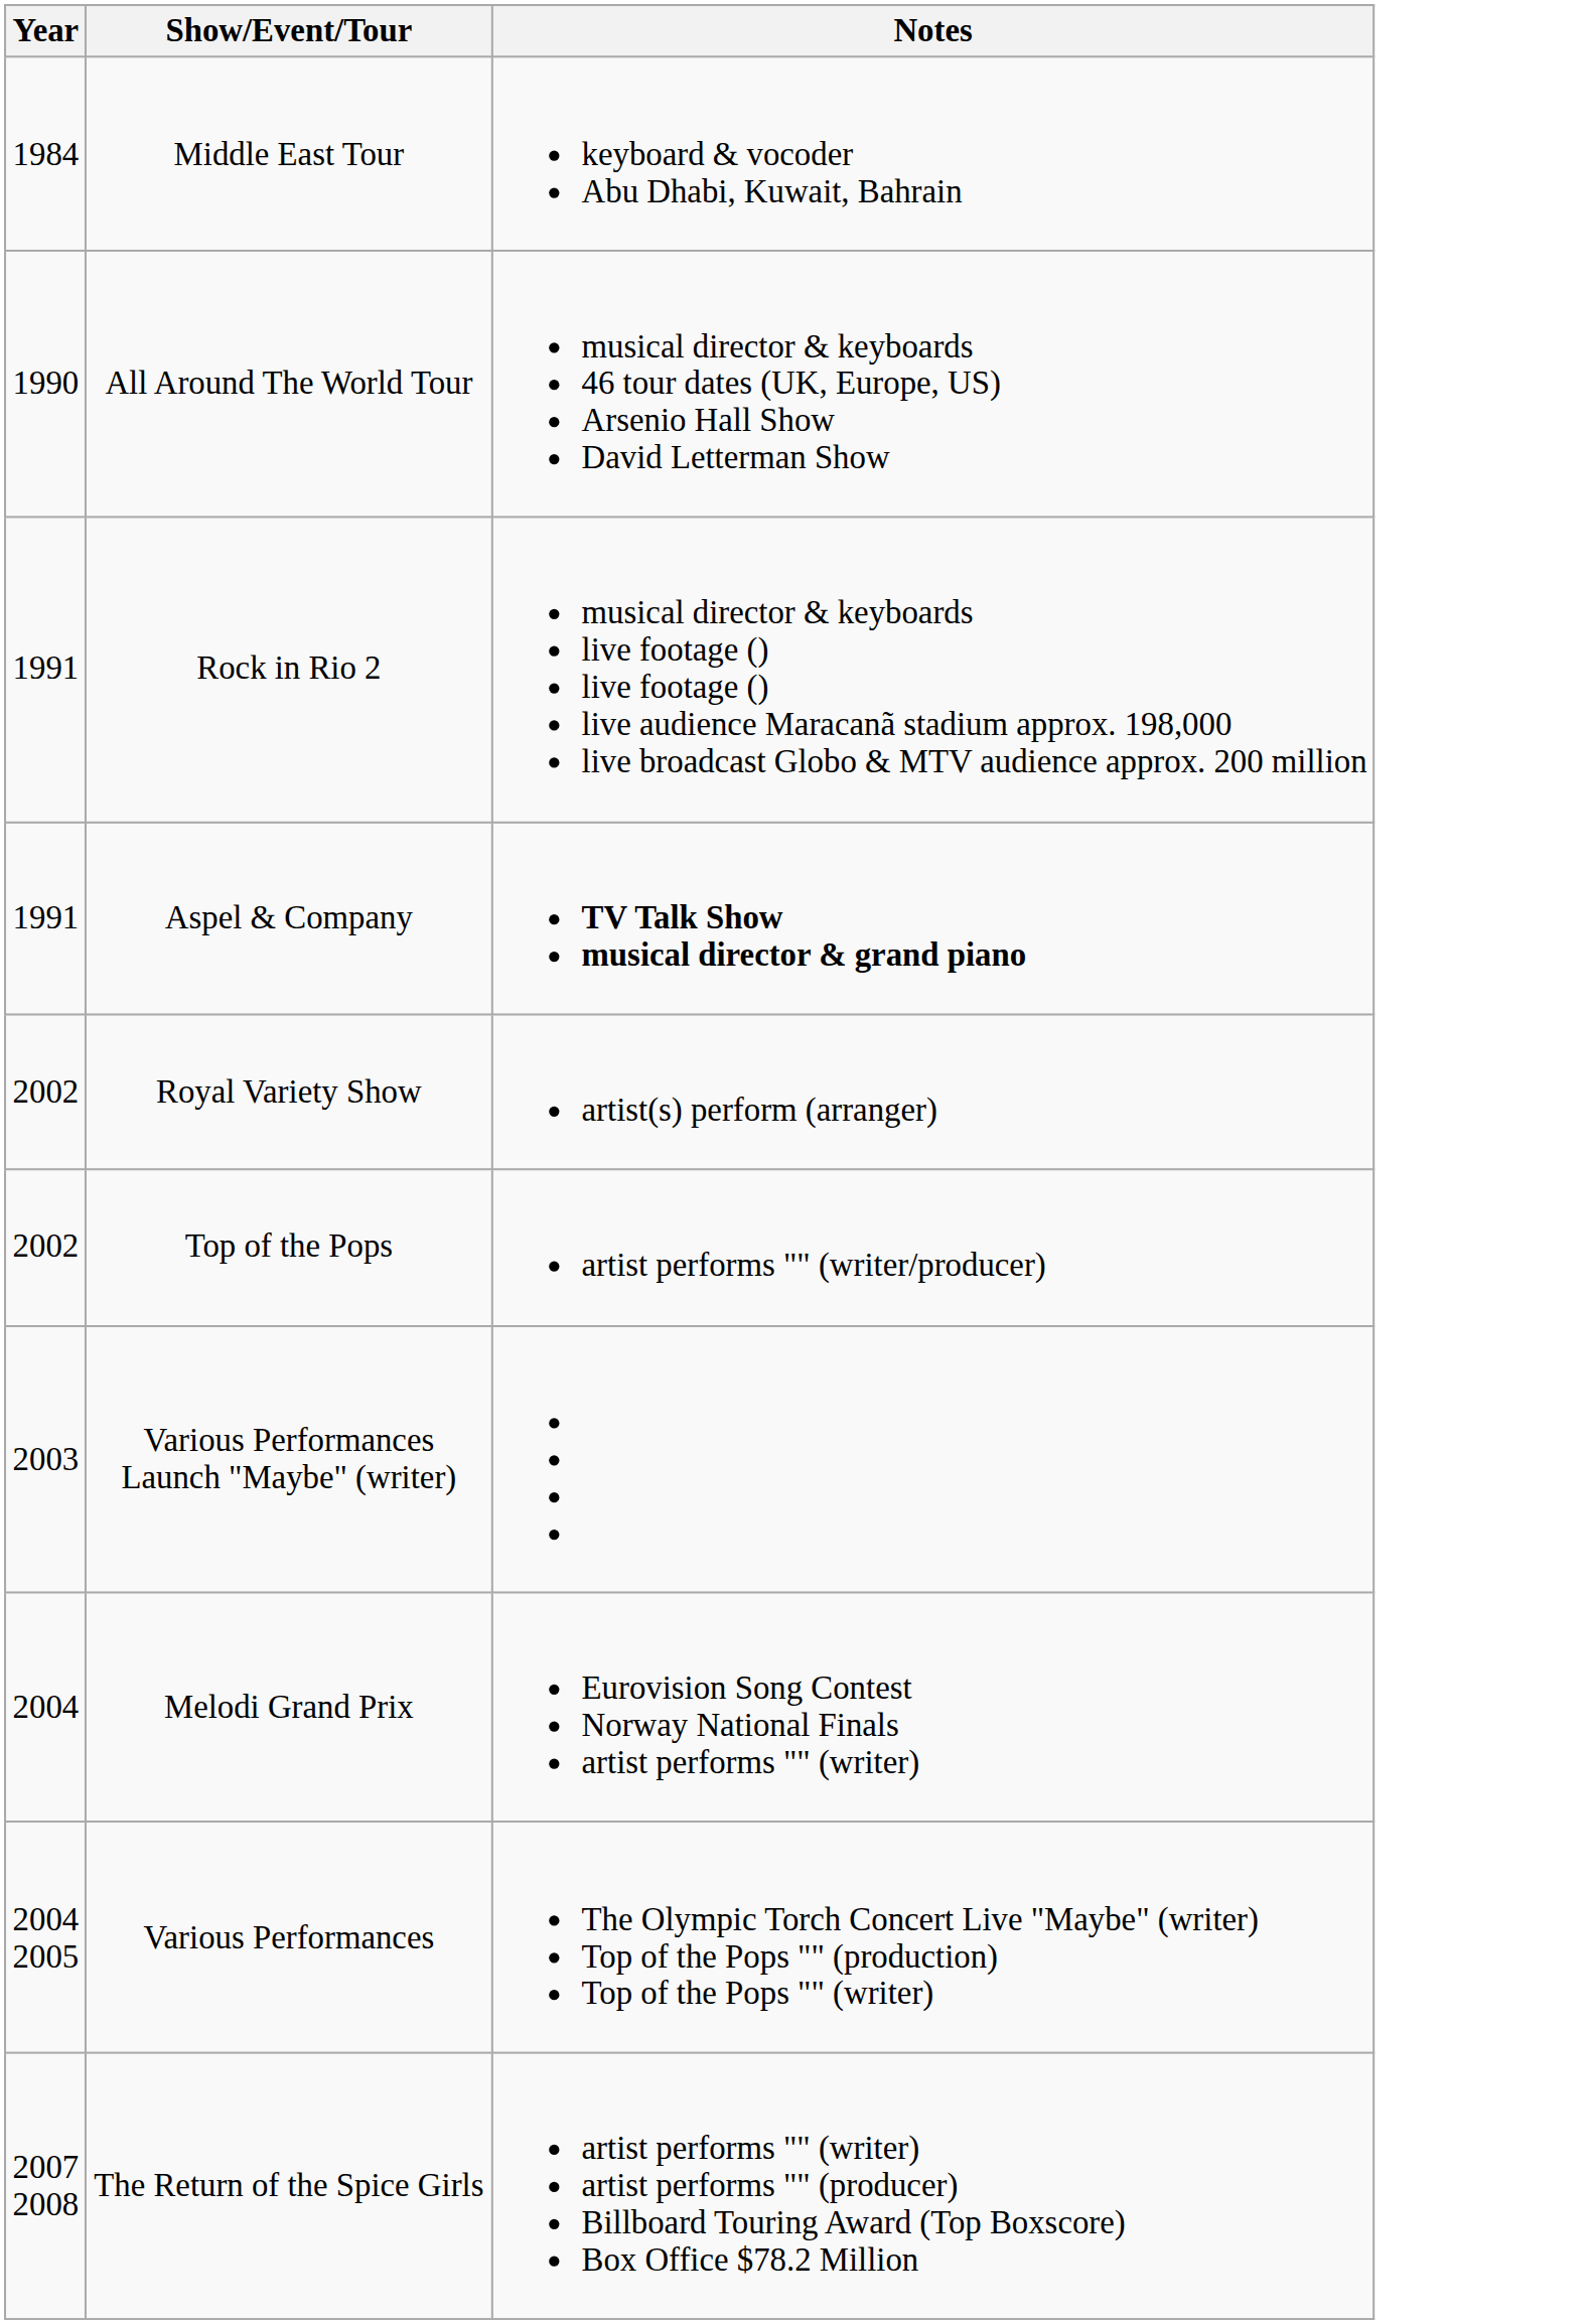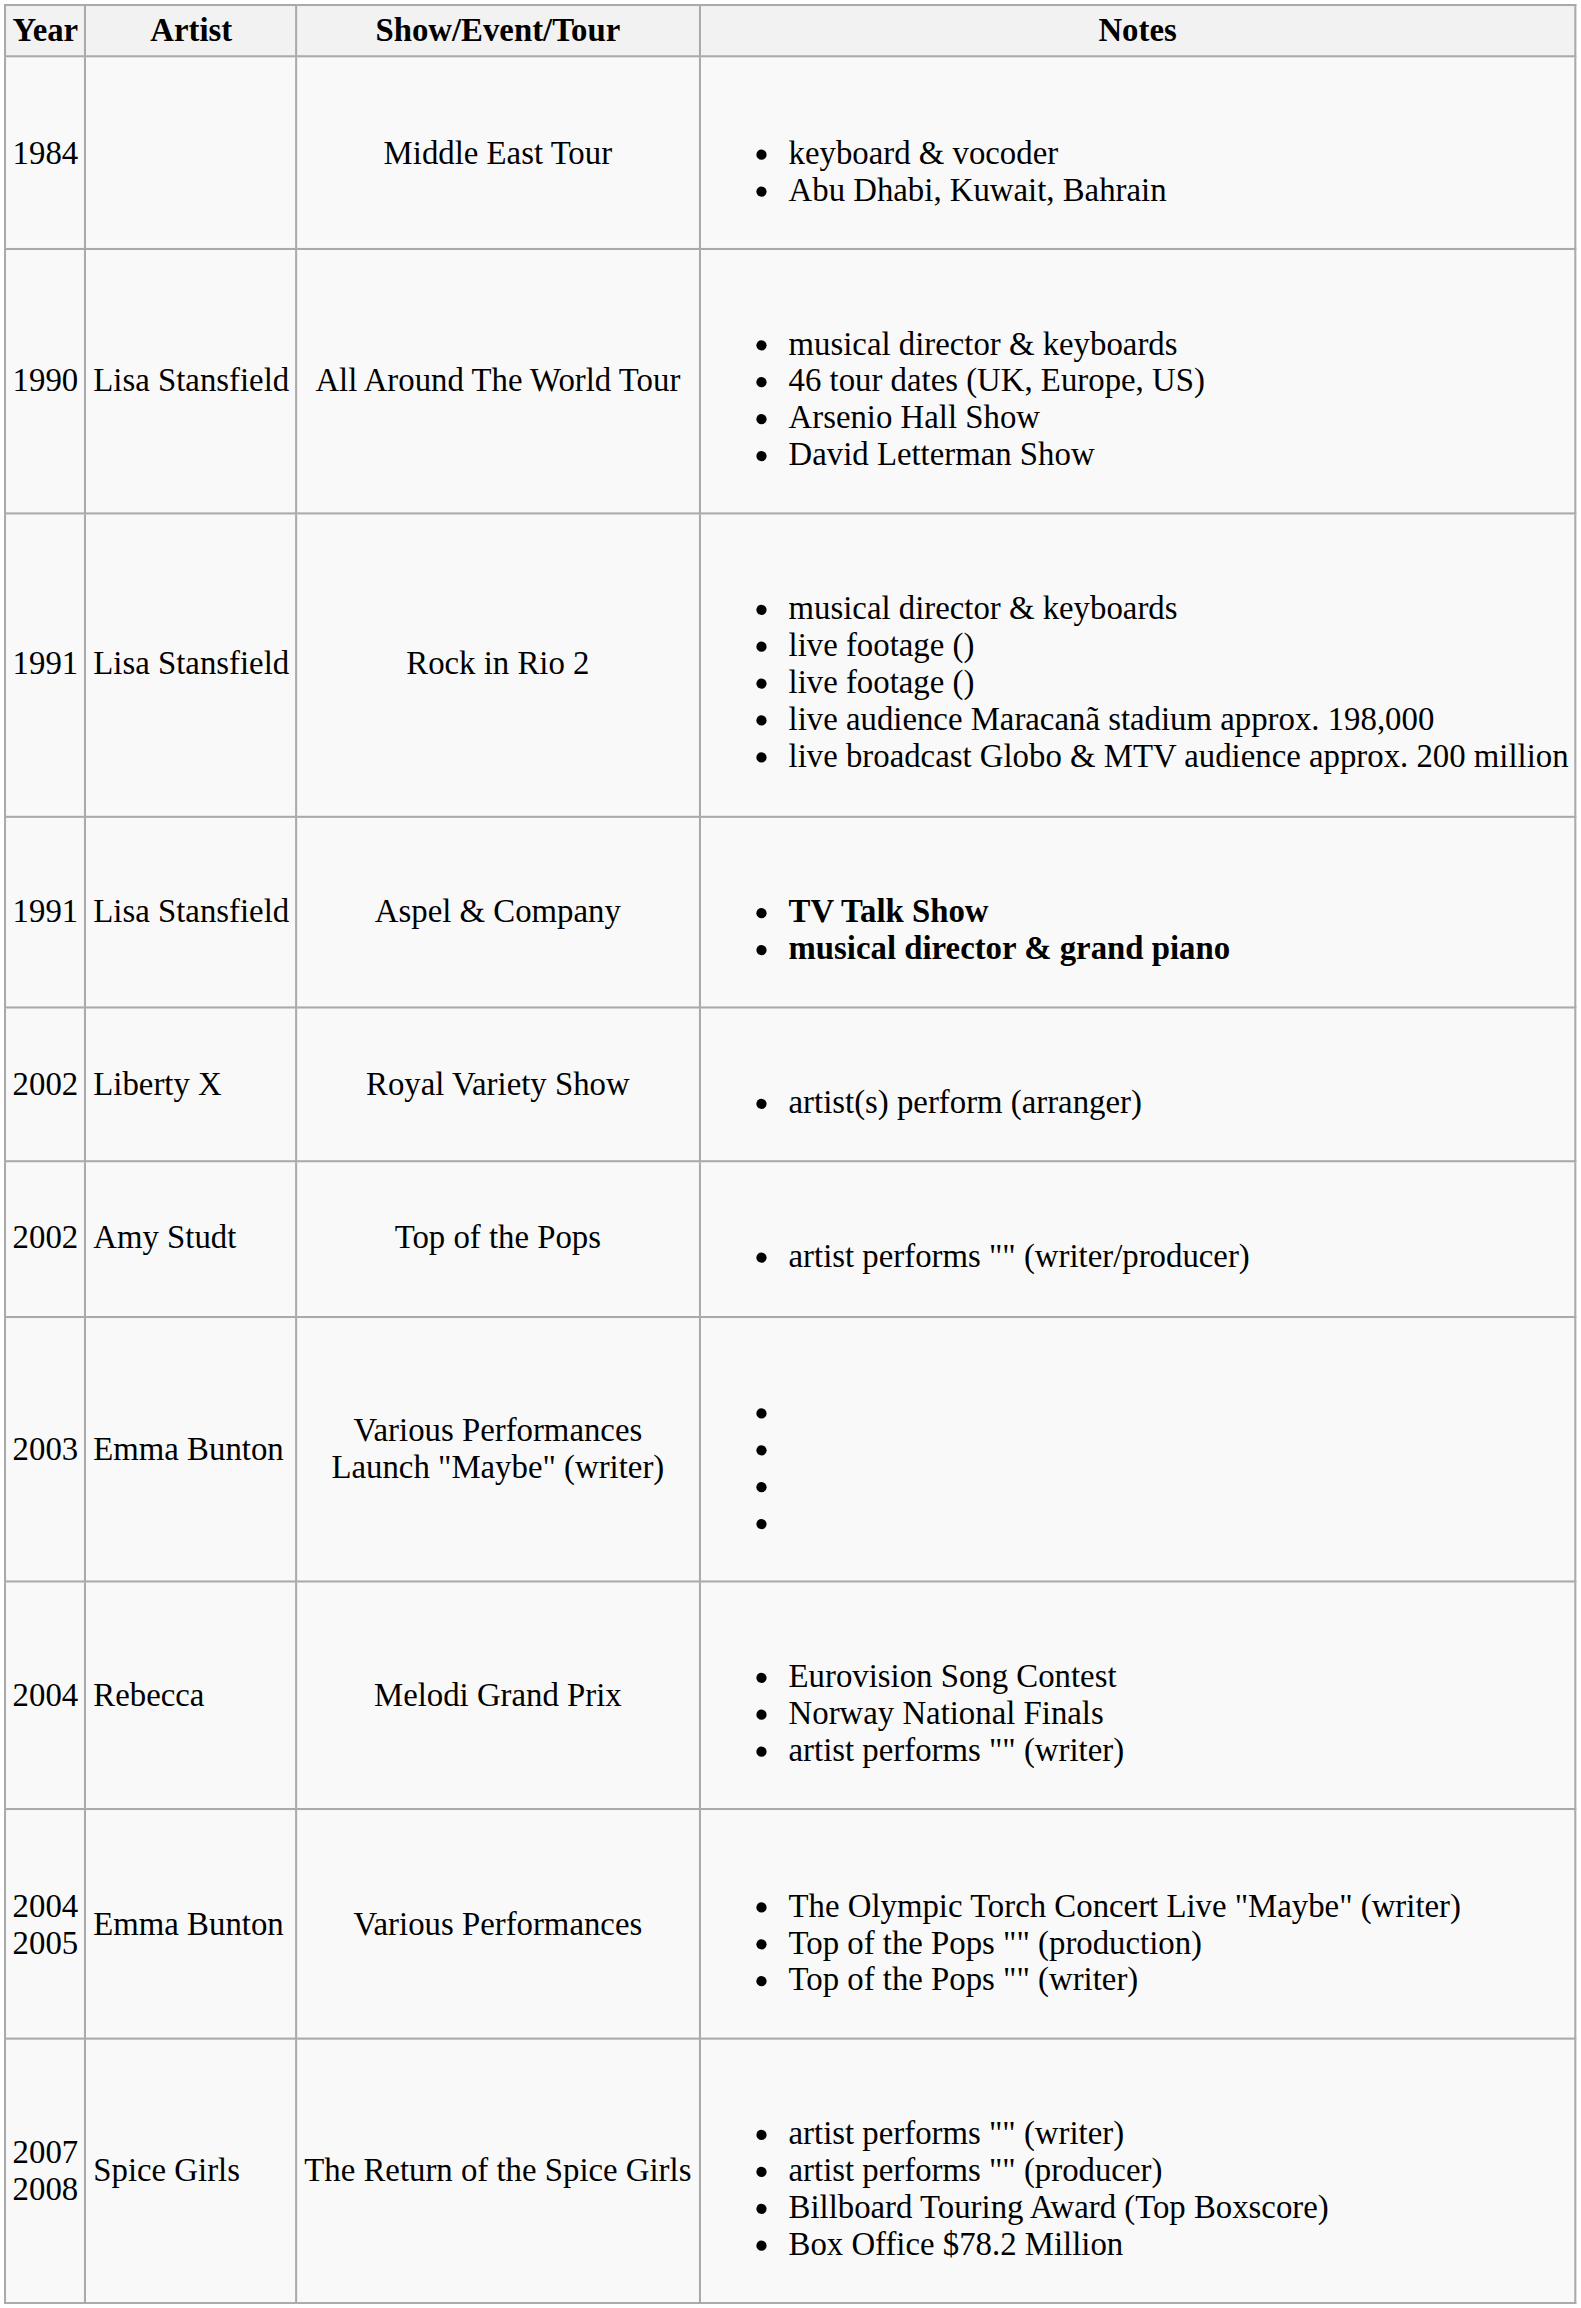+ column: Artist | Lisa Stansfield | Lisa Stansfield | Lisa Stansfield | Liberty X | Amy Studt | Emma Bunton | Rebecca | Emma Bunton | Spice Girls
